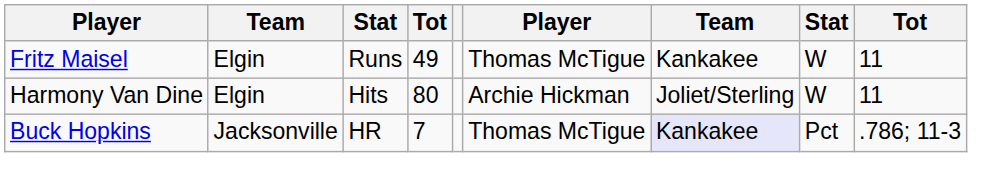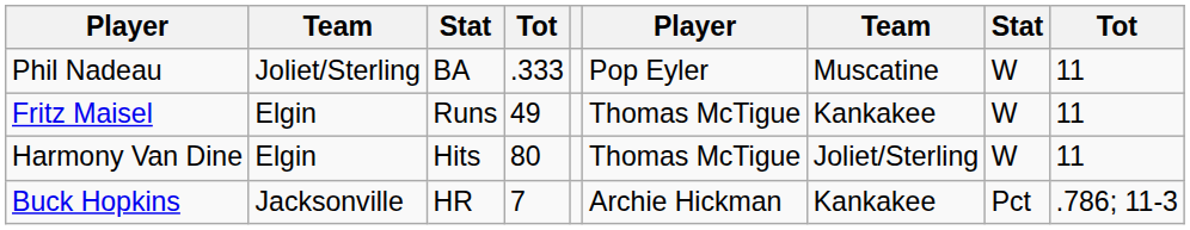+ row: Phil Nadeau | Joliet/Sterling | BA | .333 | Pop Eyler | Muscatine | W | 11
Harmony Van Dine | column 6: Archie Hickman -> Thomas McTigue
Buck Hopkins | column 6: Thomas McTigue -> Archie Hickman
Buck Hopkins | column 7: lavender background -> no background
